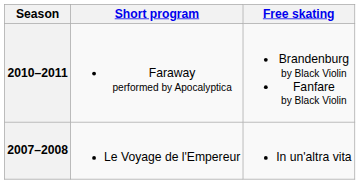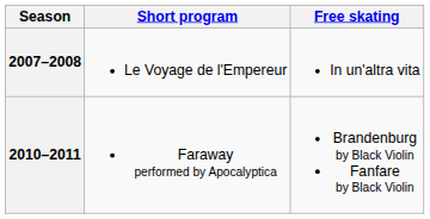rows swapped: 2010–2011 <-> 2007–2008
